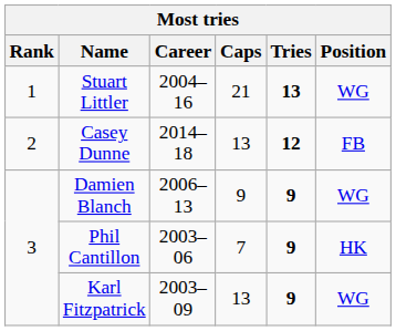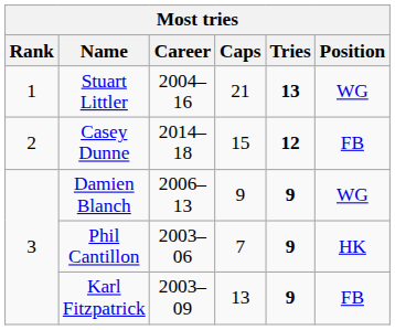Casey Dunne | Caps: 13 -> 15
Karl Fitzpatrick | Position: WG -> FB
